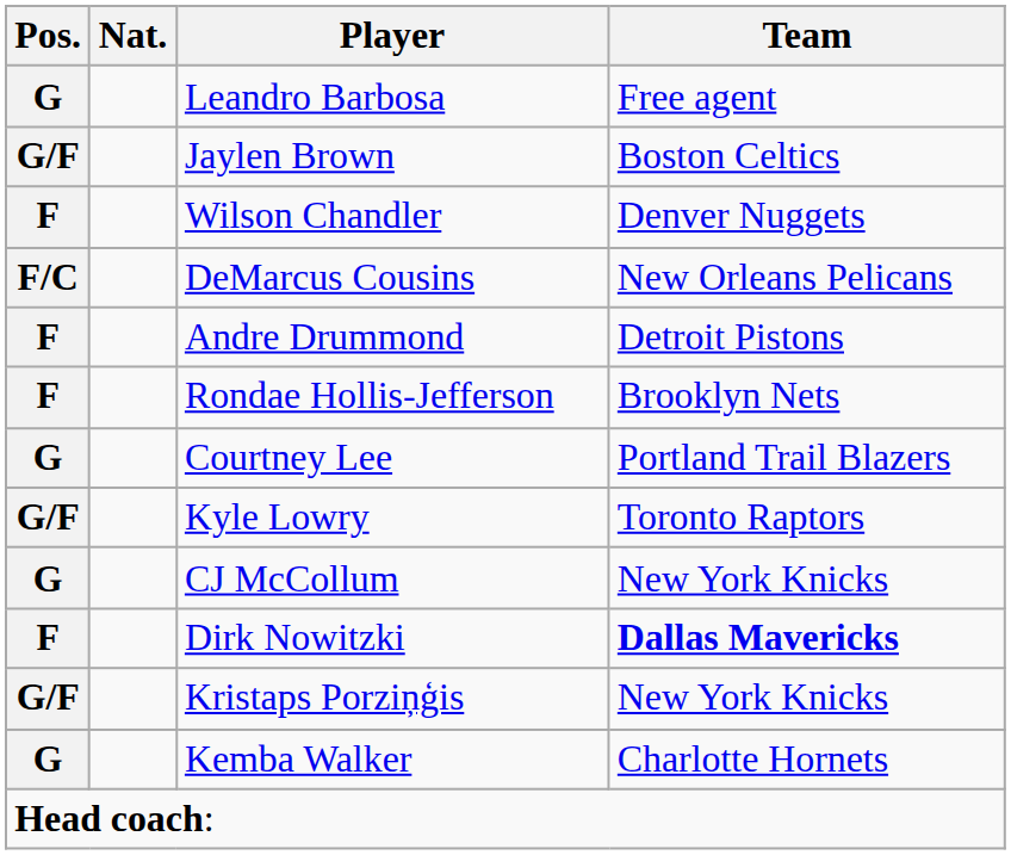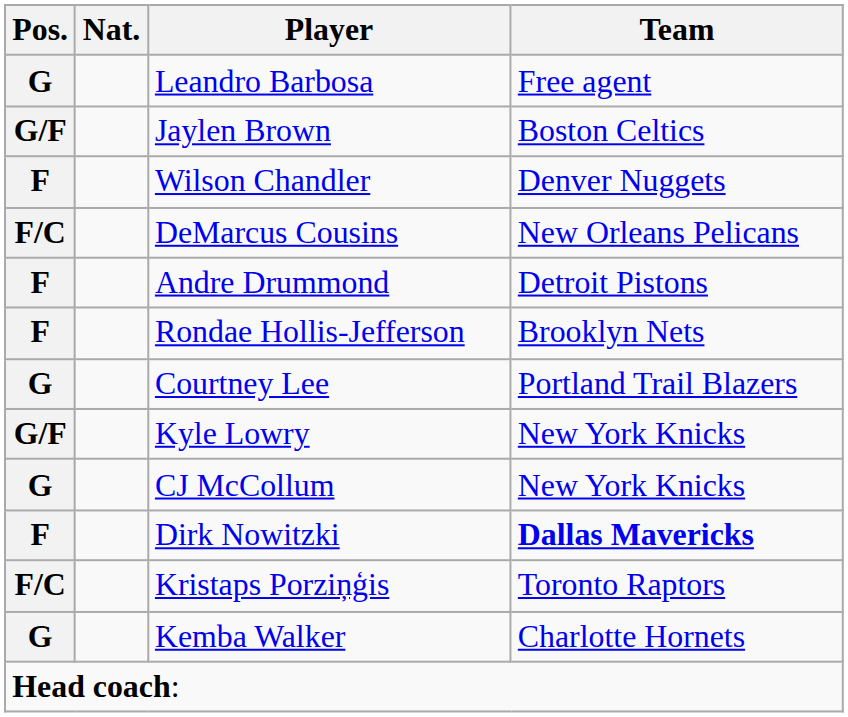Kyle Lowry | Team: Toronto Raptors -> New York Knicks
Kristaps Porziņģis | Pos.: G/F -> F/C
Kristaps Porziņģis | Team: New York Knicks -> Toronto Raptors
